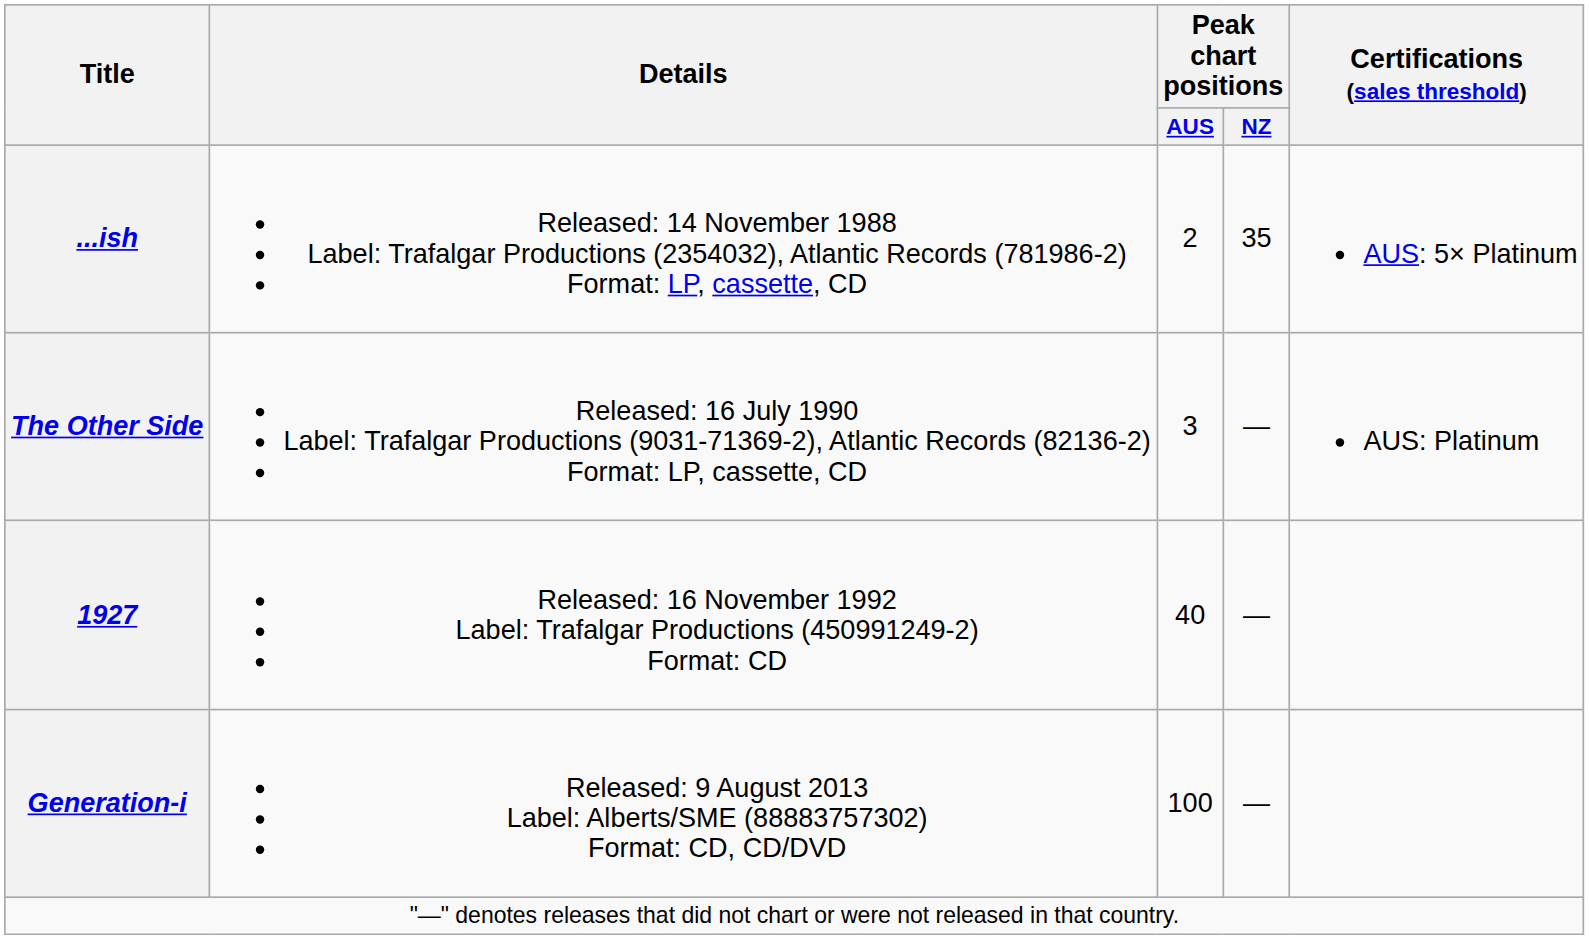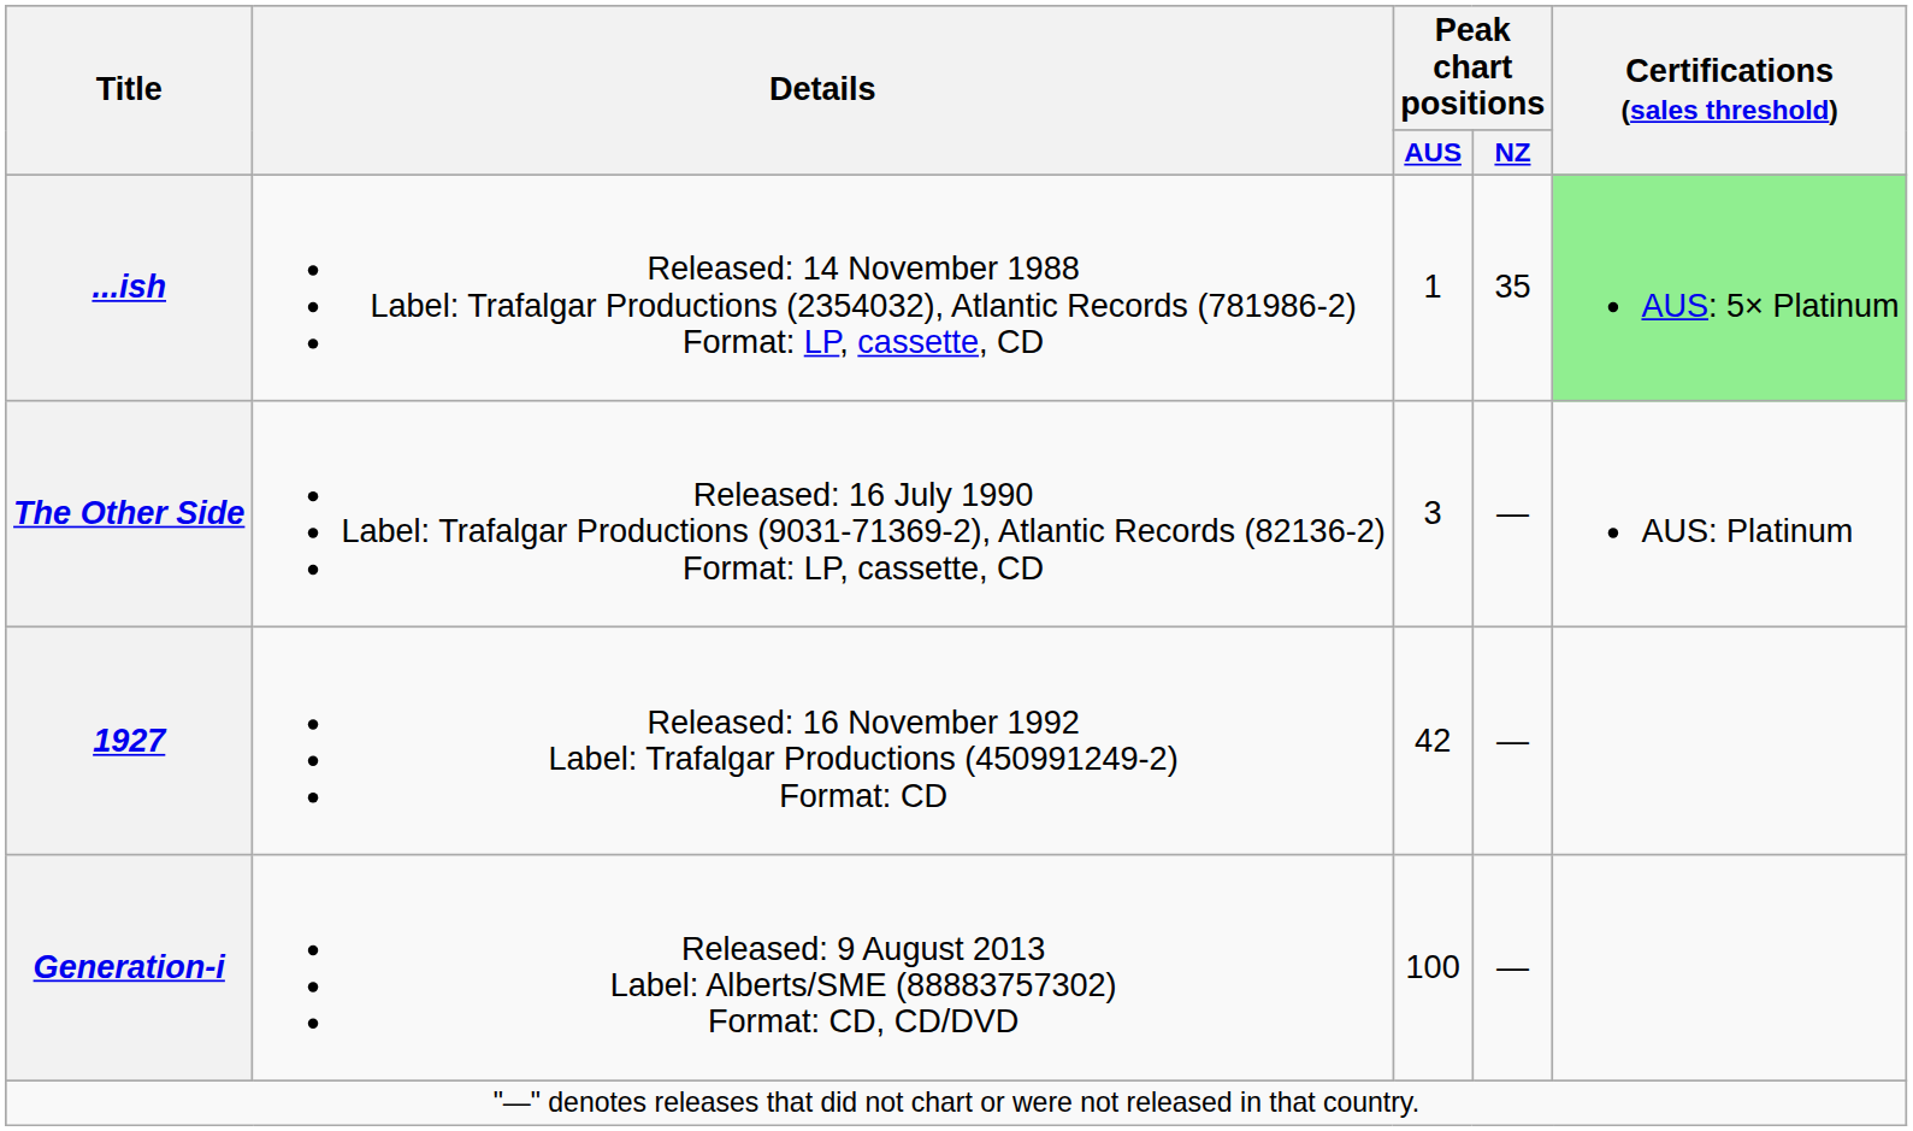...ish | Peak chart positions / AUS: 2 -> 1
...ish | Certifications (sales threshold): no background -> lightgreen background
1927 | Peak chart positions / AUS: 40 -> 42
